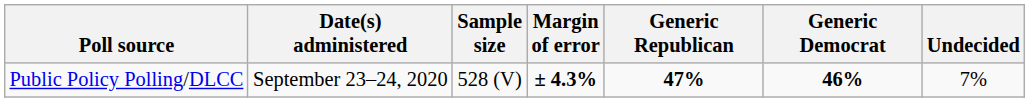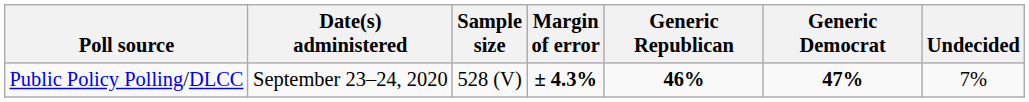Public Policy Polling/DLCC | Generic Republican: 47% -> 46%
Public Policy Polling/DLCC | Generic Democrat: 46% -> 47%
